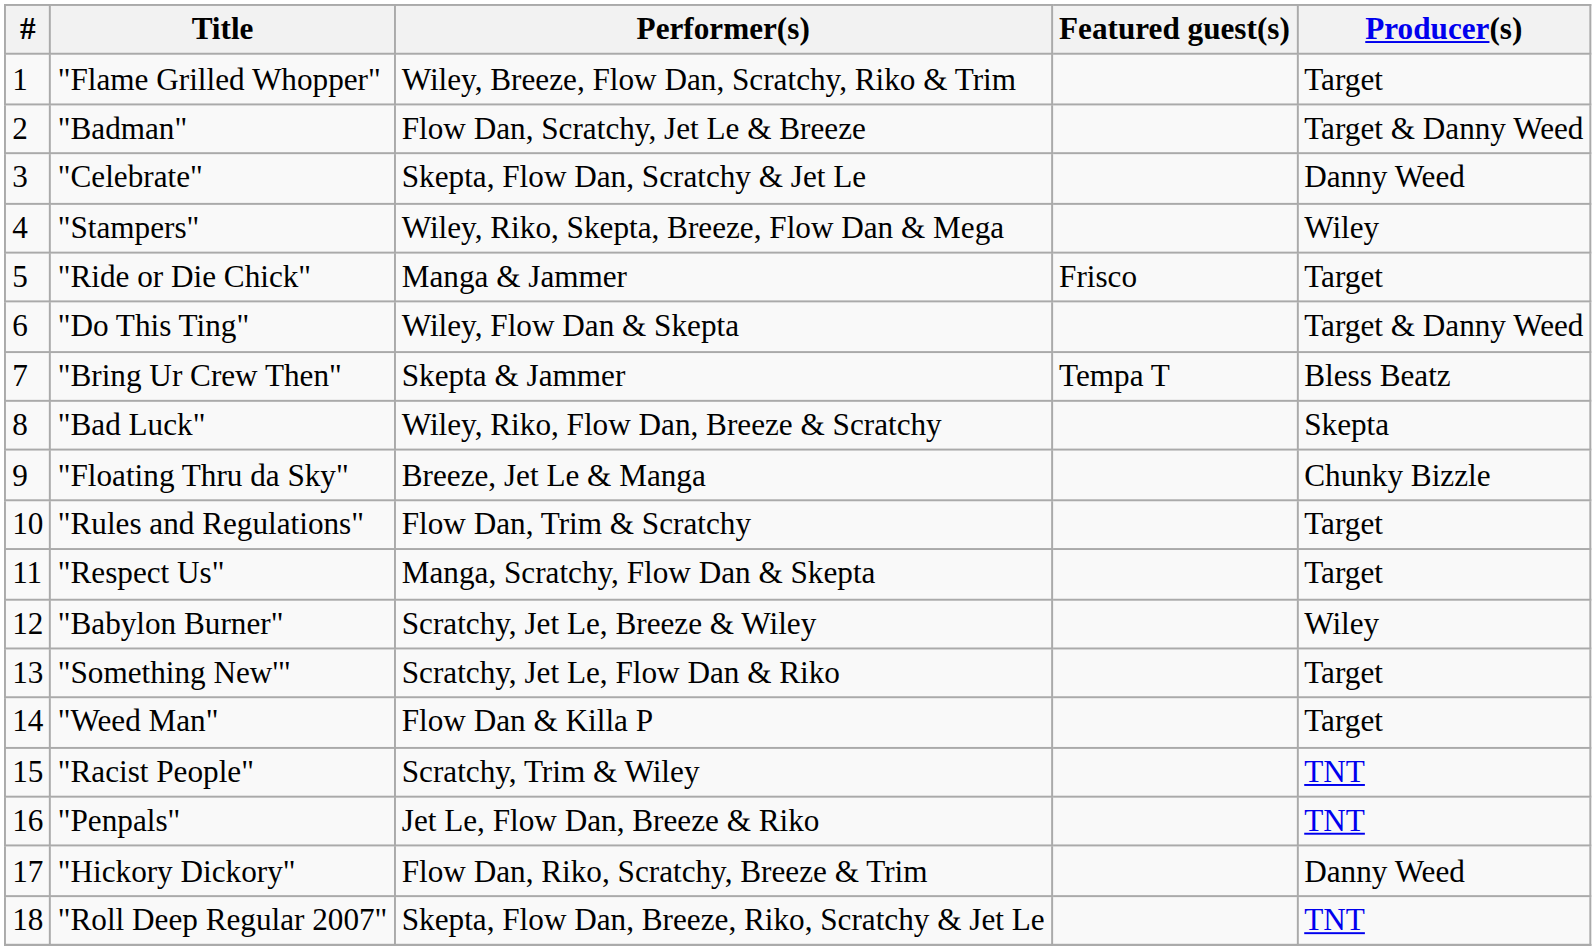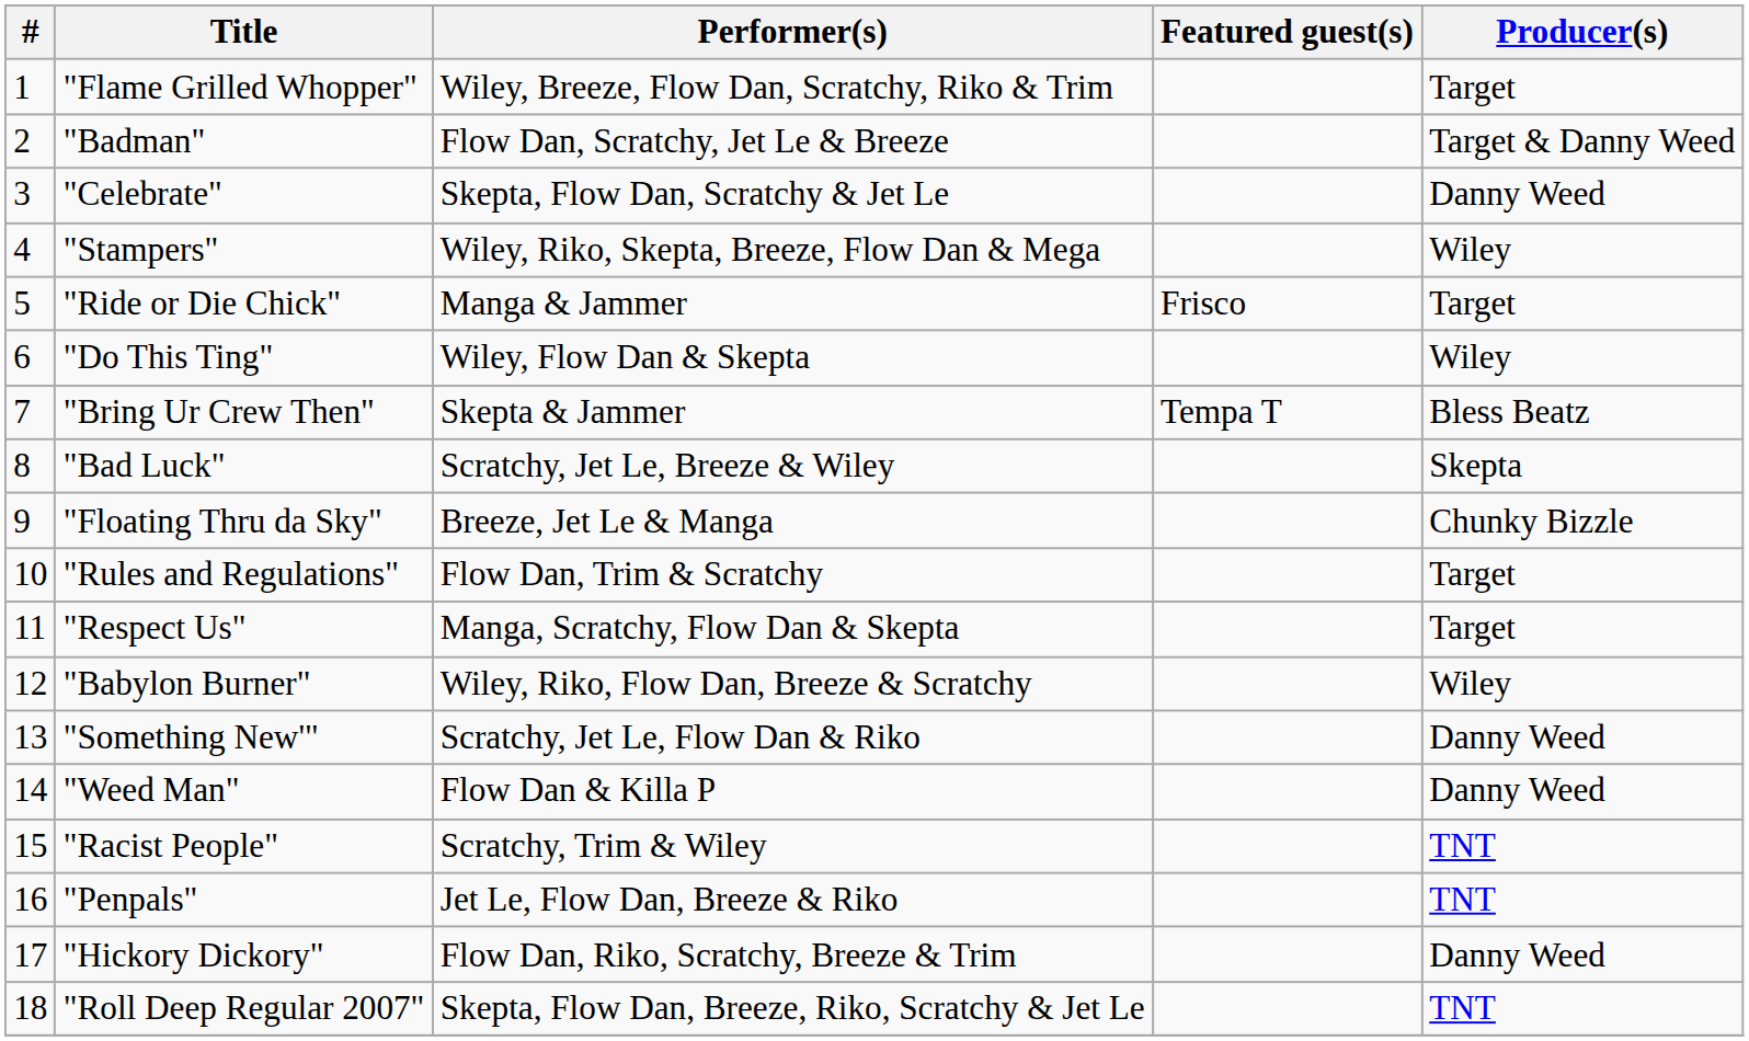"Do This Ting" | Producer(s): Target & Danny Weed -> Wiley
"Bad Luck" | Performer(s): Wiley, Riko, Flow Dan, Breeze & Scratchy -> Scratchy, Jet Le, Breeze & Wiley
"Babylon Burner" | Performer(s): Scratchy, Jet Le, Breeze & Wiley -> Wiley, Riko, Flow Dan, Breeze & Scratchy
"Something New'" | Producer(s): Target -> Danny Weed
"Weed Man" | Producer(s): Target -> Danny Weed
